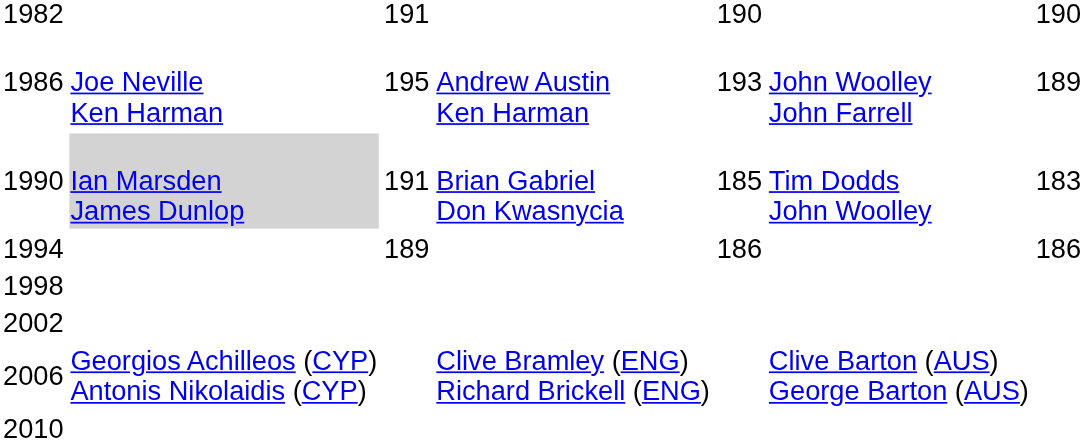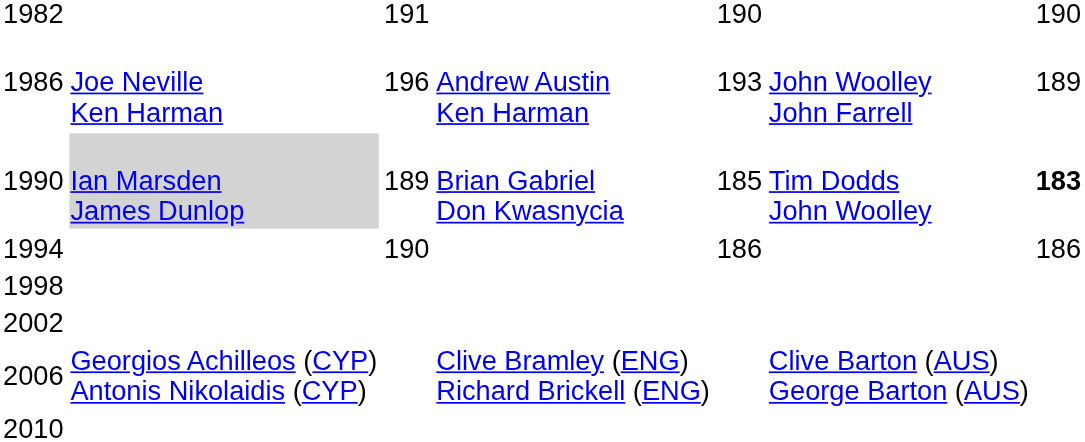1986 | column 3: 195 -> 196
1990 | column 3: 191 -> 189
1990 | column 7: normal -> bold
1994 | column 3: 189 -> 190
